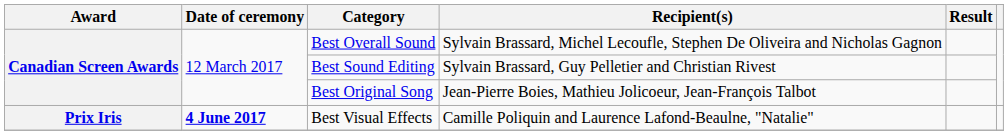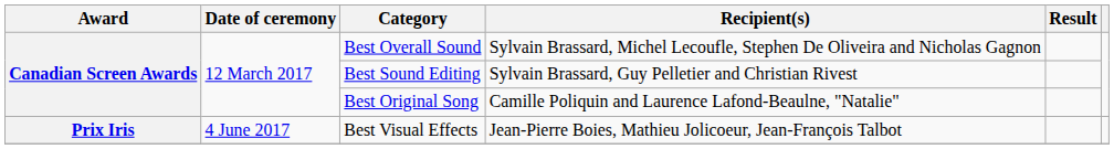Best Original Song | Recipient(s): Jean-Pierre Boies, Mathieu Jolicoeur, Jean-François Talbot -> Camille Poliquin and Laurence Lafond-Beaulne, "Natalie"
Best Visual Effects | Date of ceremony: bold -> normal
Best Visual Effects | Recipient(s): Camille Poliquin and Laurence Lafond-Beaulne, "Natalie" -> Jean-Pierre Boies, Mathieu Jolicoeur, Jean-François Talbot
